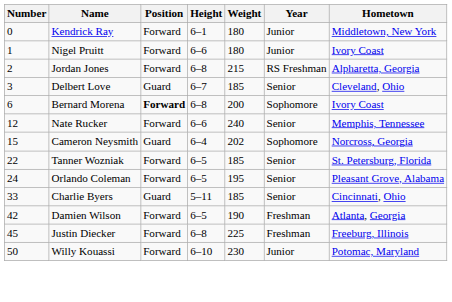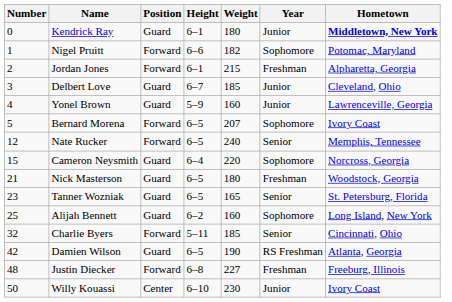Kendrick Ray | Position: Forward -> Guard
Kendrick Ray | Hometown: normal -> bold
Nigel Pruitt | Weight: 180 -> 182
Nigel Pruitt | Year: Junior -> Sophomore
Nigel Pruitt | Hometown: Ivory Coast -> Potomac, Maryland
Jordan Jones | Height: 6–8 -> 6–1
Jordan Jones | Year: RS Freshman -> Freshman
Delbert Love | Year: Senior -> Junior
+ row: 4 | Yonel Brown | Guard | 5–9 | 160 | Junior | Lawrenceville, Georgia
Bernard Morena | Number: 6 -> 5
Bernard Morena | Position: bold -> normal
Bernard Morena | Height: 6–8 -> 6–5
Bernard Morena | Weight: 200 -> 207
Nate Rucker | Height: 6–6 -> 6–5
Cameron Neysmith | Weight: 202 -> 220
+ row: 21 | Nick Masterson | Guard | 6–5 | 180 | Freshman | Woodstock, Georgia
Tanner Wozniak | Number: 22 -> 23
Tanner Wozniak | Position: Forward -> Guard
Tanner Wozniak | Weight: 185 -> 165
- row: 24 | Orlando Coleman | Forward | 6–5 | 195 | Senior | Pleasant Grove, Alabama
+ row: 25 | Alijah Bennett | Guard | 6–2 | 160 | Sophomore | Long Island, New York
Charlie Byers | Number: 33 -> 32
Charlie Byers | Position: Guard -> Forward
Damien Wilson | Position: Forward -> Guard
Damien Wilson | Year: Freshman -> RS Freshman
Justin Diecker | Number: 45 -> 48
Justin Diecker | Weight: 225 -> 227
Willy Kouassi | Position: Forward -> Center
Willy Kouassi | Hometown: Potomac, Maryland -> Ivory Coast
